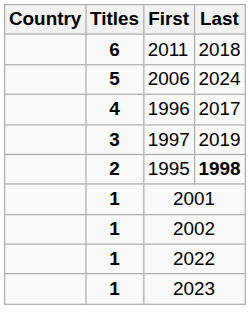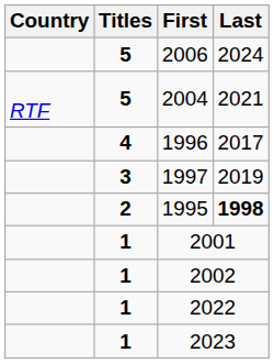- row: 6 | 2011 | 2018
+ row: RTF | 5 | 2004 | 2021
